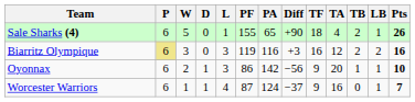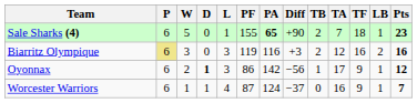columns swapped: TF <-> TB
Sale Sharks (4) | PA: normal -> bold
Sale Sharks (4) | TA: 4 -> 7
Sale Sharks (4) | Pts: 26 -> 23
Oyonnax | D: normal -> bold
Oyonnax | TA: 20 -> 17
Oyonnax | Pts: 10 -> 12
